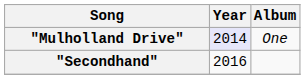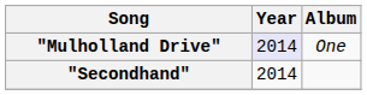"Secondhand" | Year: 2016 -> 2014
